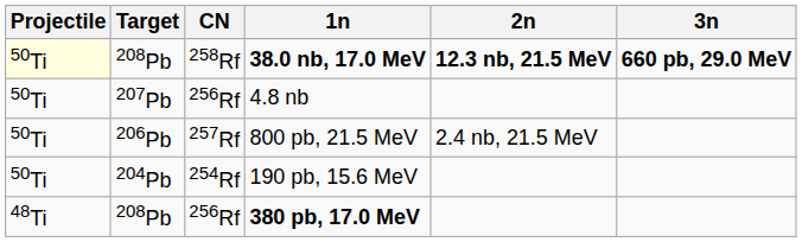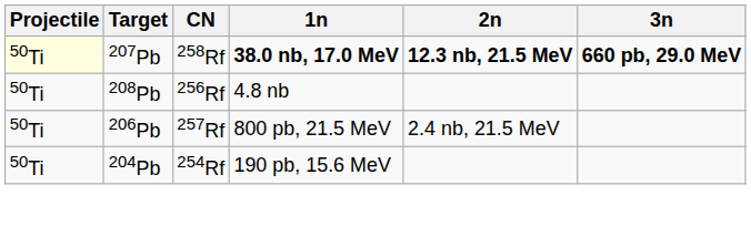38.0 nb, 17.0 MeV | Target: 208Pb -> 207Pb
4.8 nb | Target: 207Pb -> 208Pb
- row: 48Ti | 208Pb | 256Rf | 380 pb, 17.0 MeV
